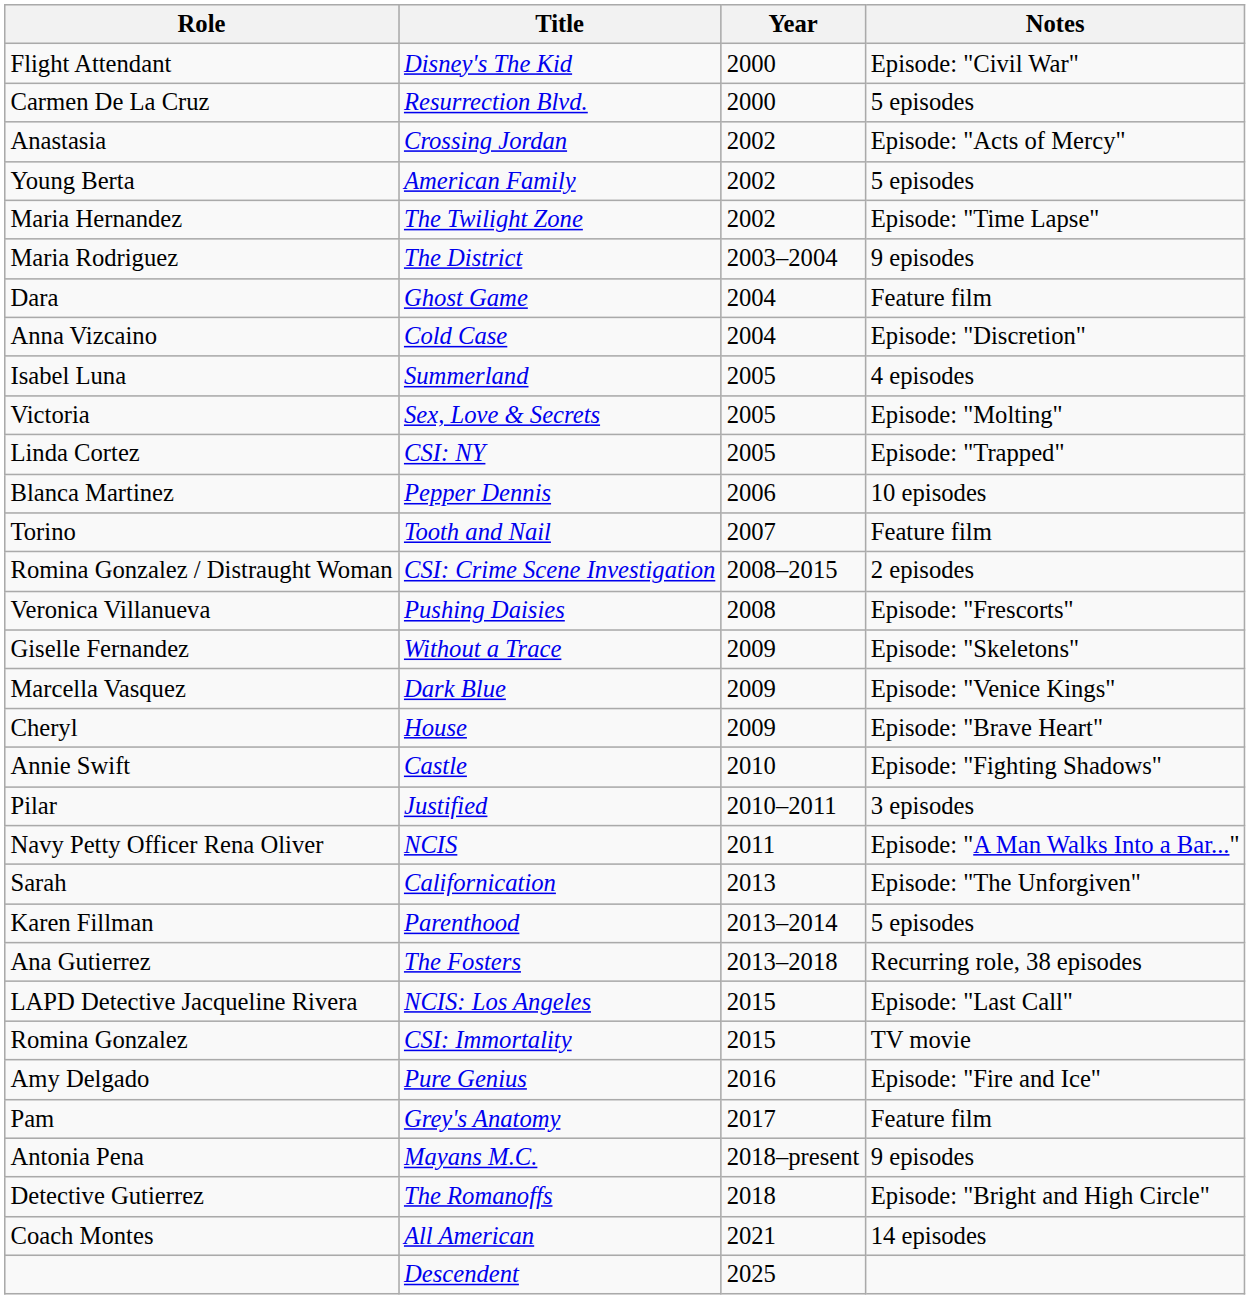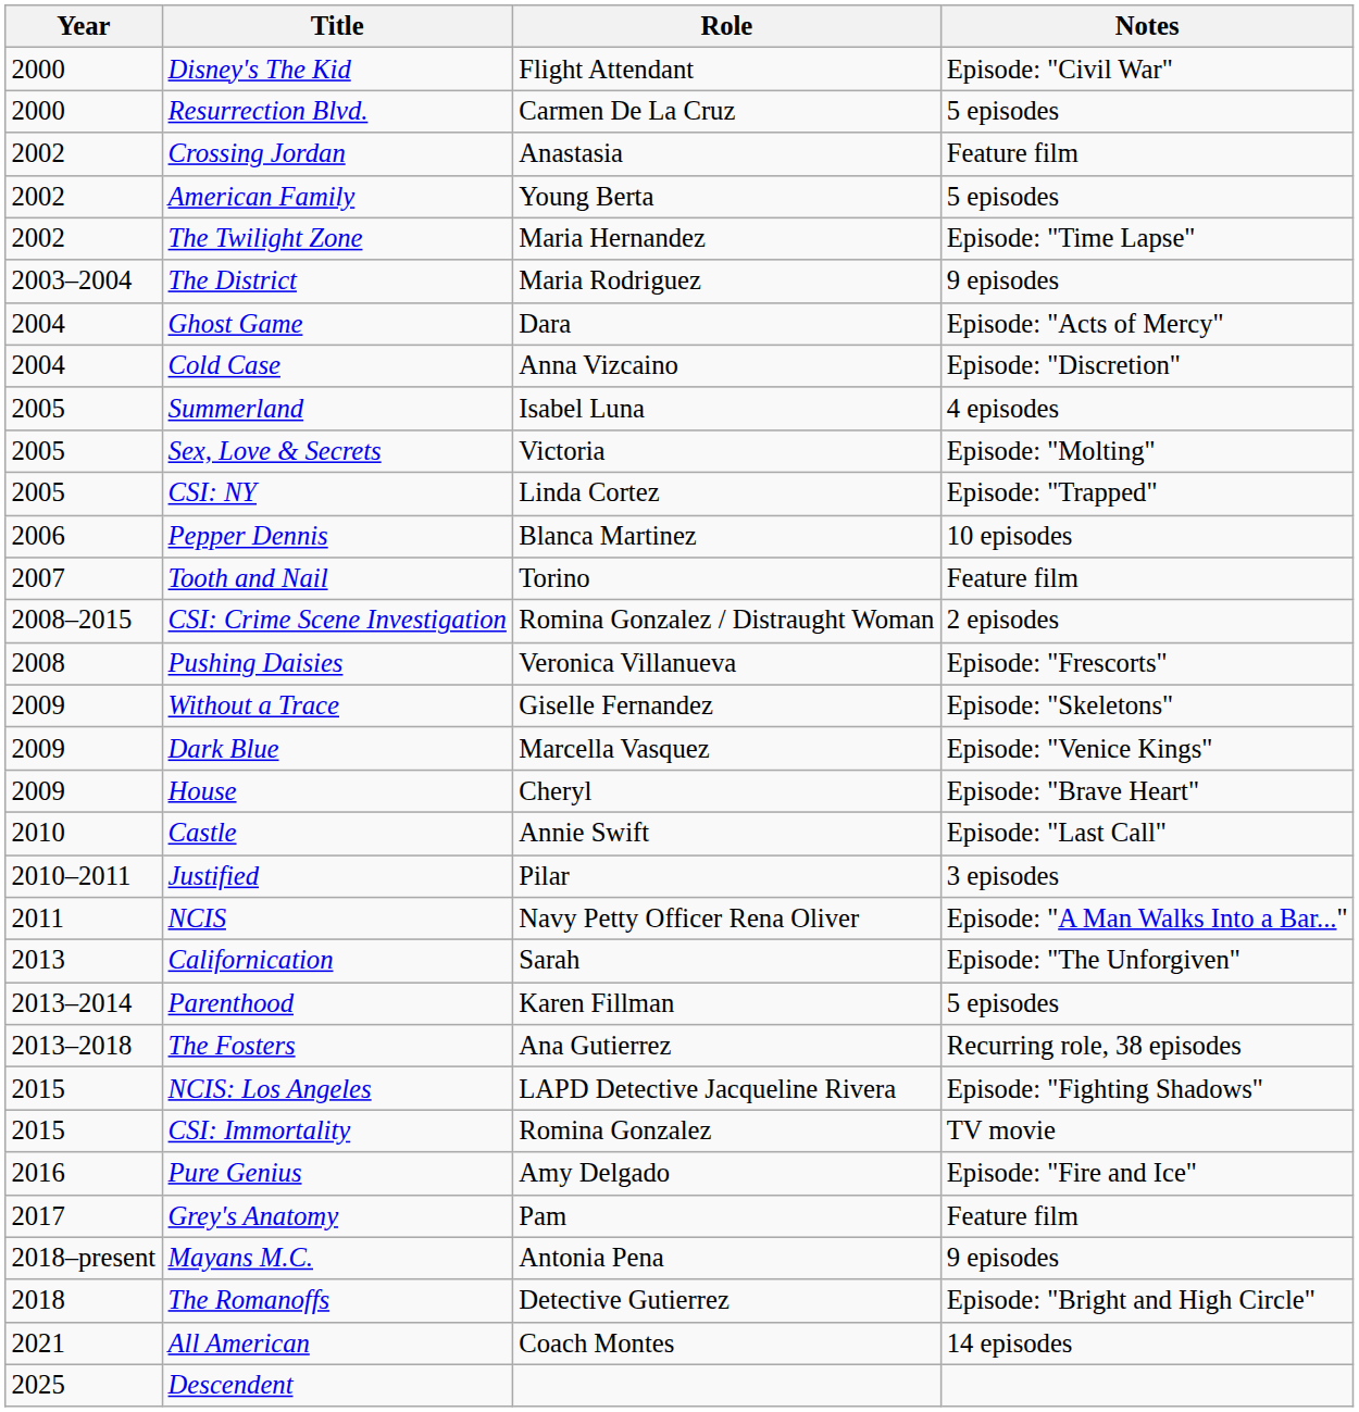columns swapped: Year <-> Role
Crossing Jordan | Notes: Episode: "Acts of Mercy" -> Feature film
Ghost Game | Notes: Feature film -> Episode: "Acts of Mercy"
Castle | Notes: Episode: "Fighting Shadows" -> Episode: "Last Call"
NCIS: Los Angeles | Notes: Episode: "Last Call" -> Episode: "Fighting Shadows"
